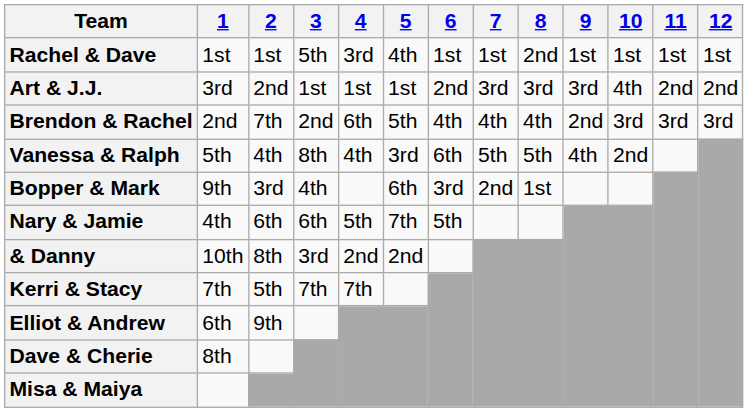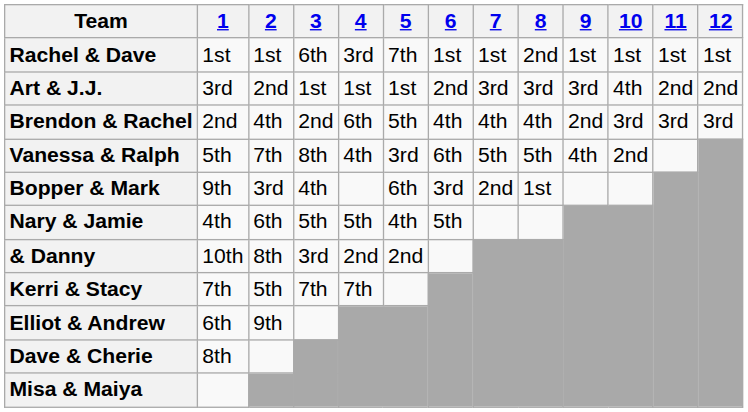Rachel & Dave | 3: 5th -> 6th
Rachel & Dave | 5: 4th -> 7th
Brendon & Rachel | 2: 7th -> 4th
Vanessa & Ralph | 2: 4th -> 7th
Nary & Jamie | 3: 6th -> 5th
Nary & Jamie | 5: 7th -> 4th
